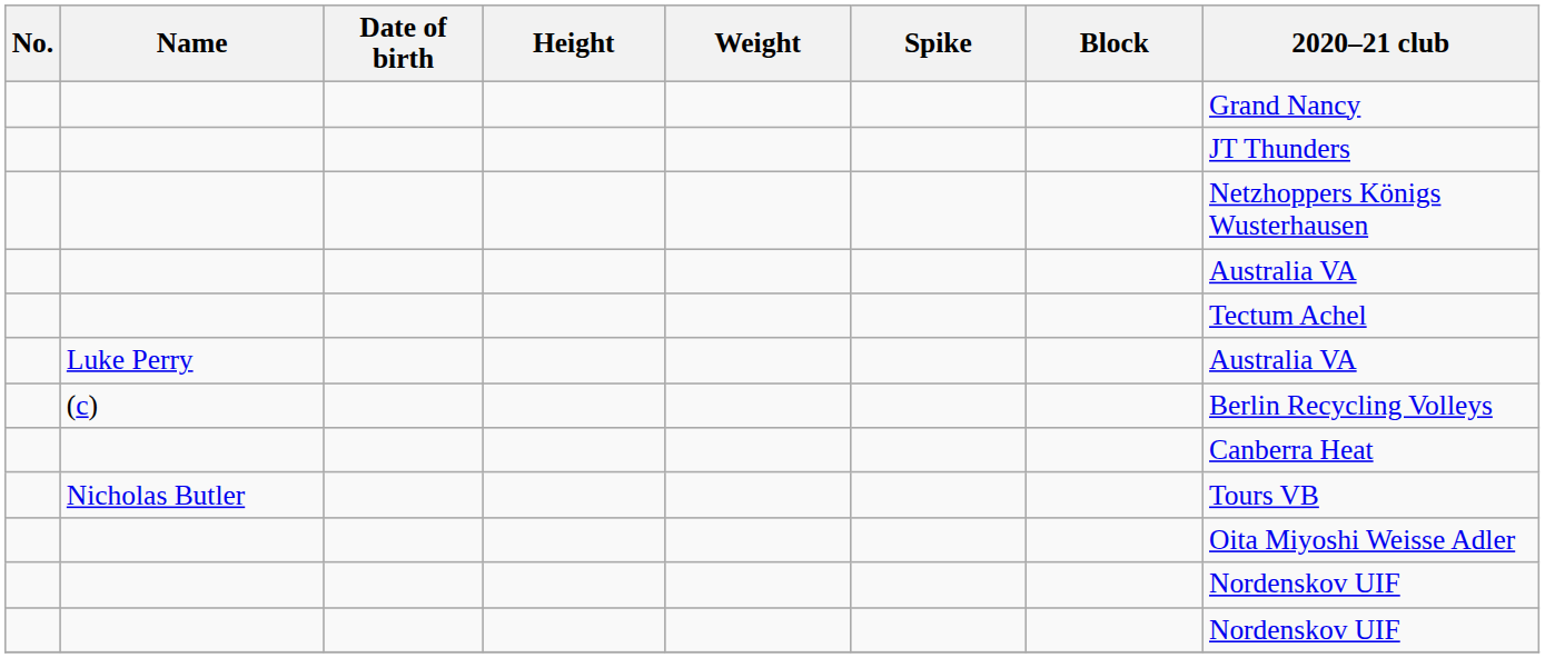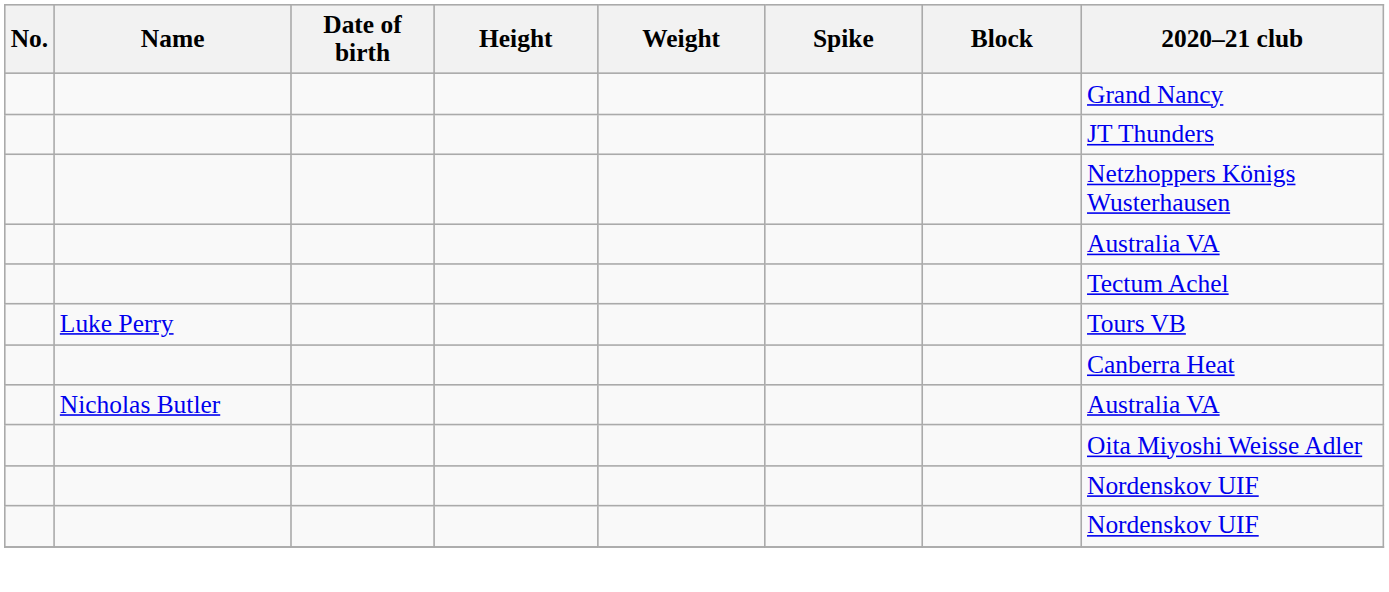Luke Perry | 2020–21 club: Australia VA -> Tours VB
- row: (c) | Berlin Recycling Volleys
Nicholas Butler | 2020–21 club: Tours VB -> Australia VA
